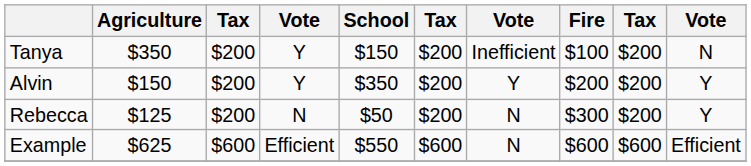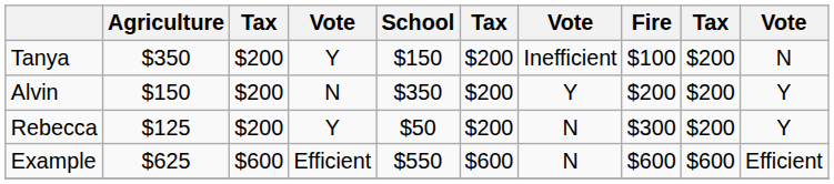Alvin | column 4: Y -> N
Rebecca | column 4: N -> Y
